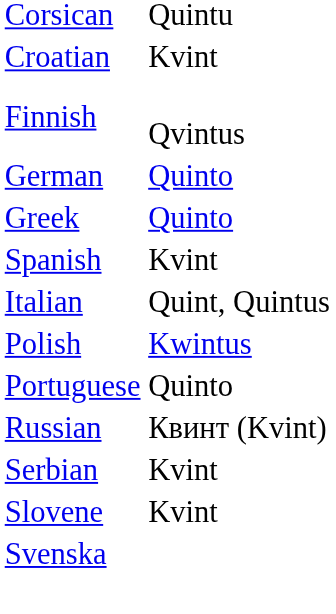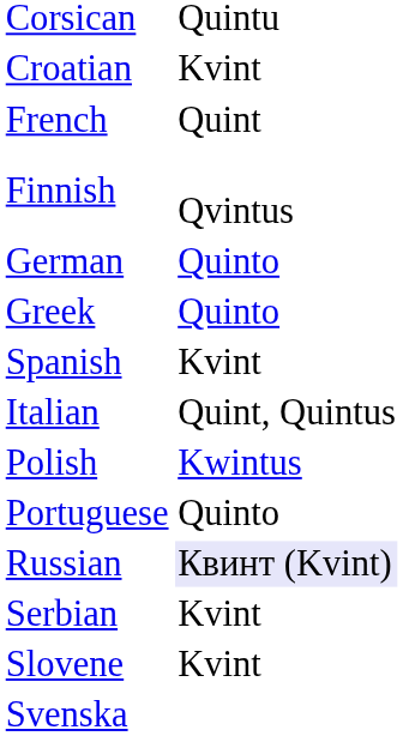+ row: French | Quint
Russian | column 2: no background -> lavender background
